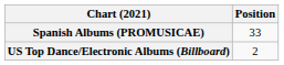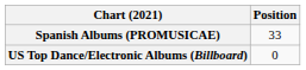US Top Dance/Electronic Albums (Billboard) | Position: 2 -> 0
